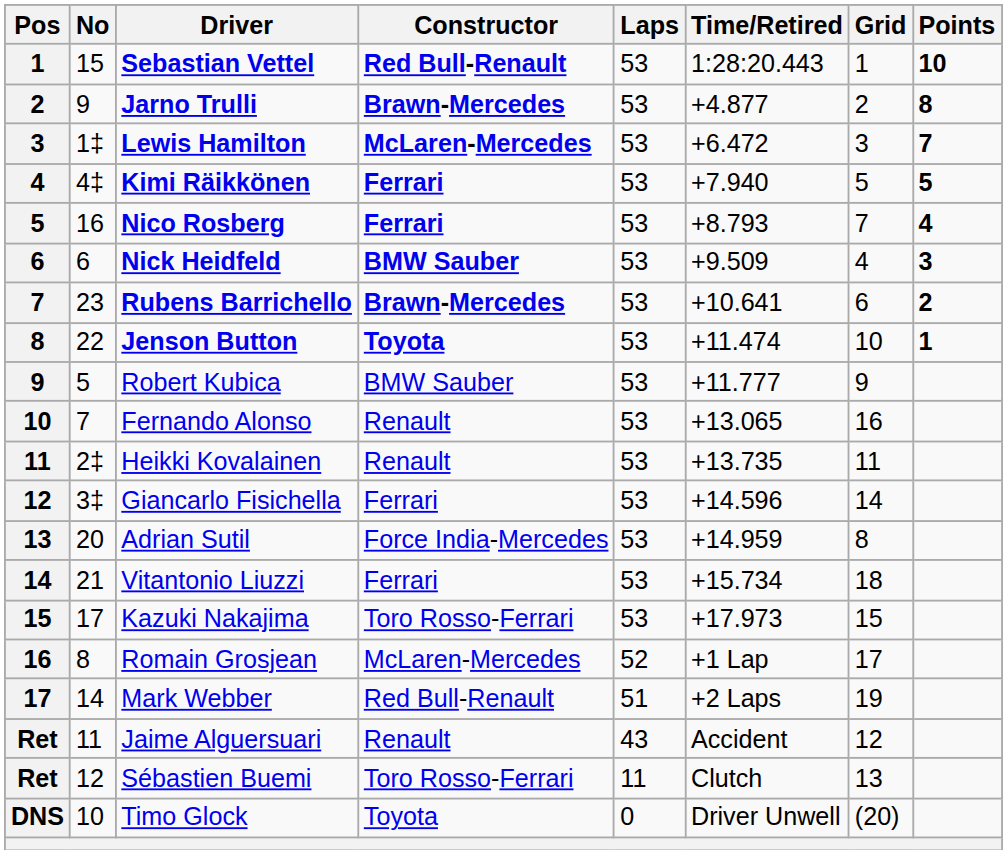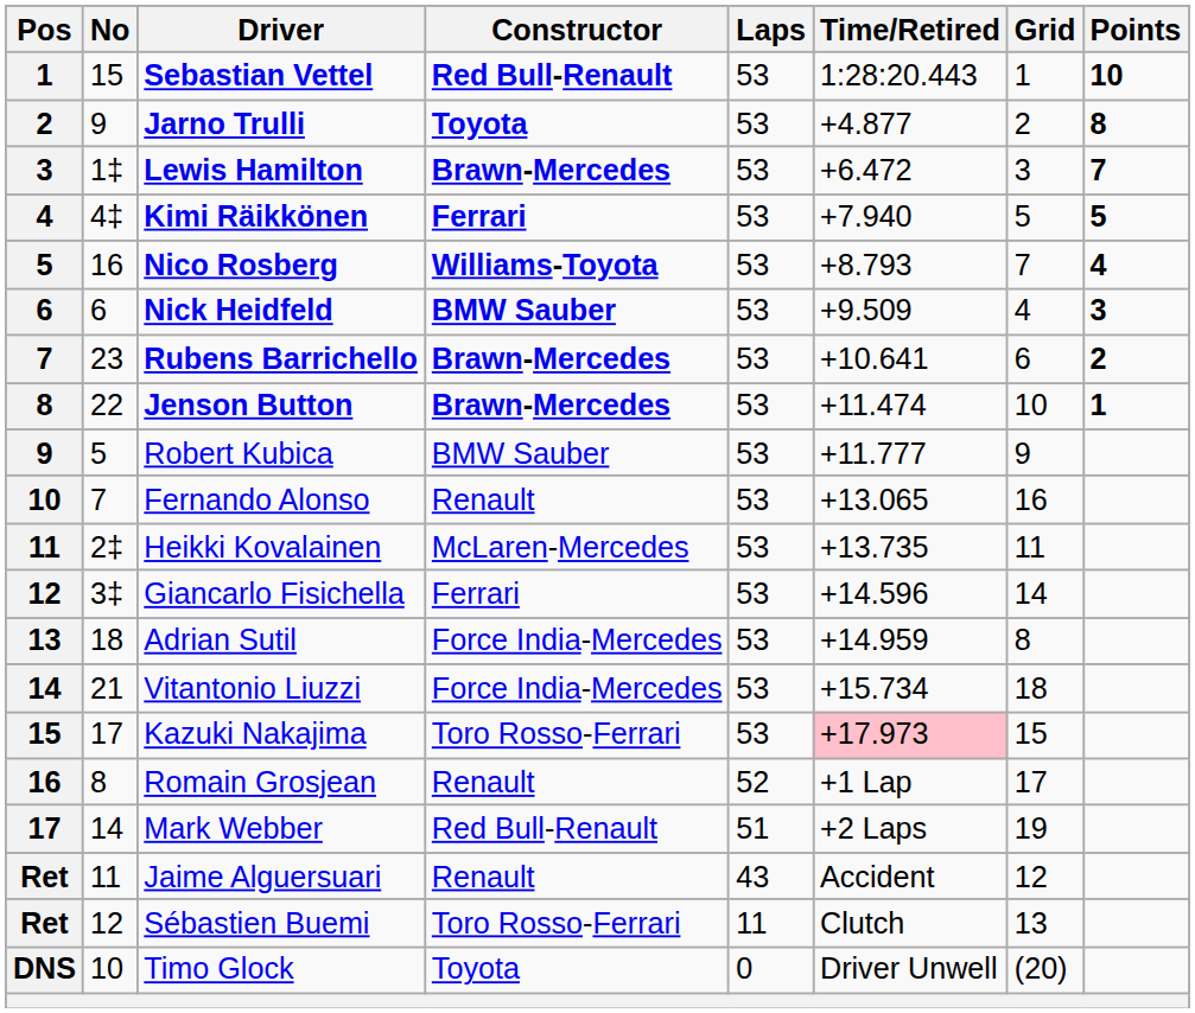Jarno Trulli | Constructor: Brawn-Mercedes -> Toyota
Lewis Hamilton | Constructor: McLaren-Mercedes -> Brawn-Mercedes
Nico Rosberg | Constructor: Ferrari -> Williams-Toyota
Jenson Button | Constructor: Toyota -> Brawn-Mercedes
Heikki Kovalainen | Constructor: Renault -> McLaren-Mercedes
Adrian Sutil | No: 20 -> 18
Vitantonio Liuzzi | Constructor: Ferrari -> Force India-Mercedes
Kazuki Nakajima | Time/Retired: no background -> pink background
Romain Grosjean | Constructor: McLaren-Mercedes -> Renault
